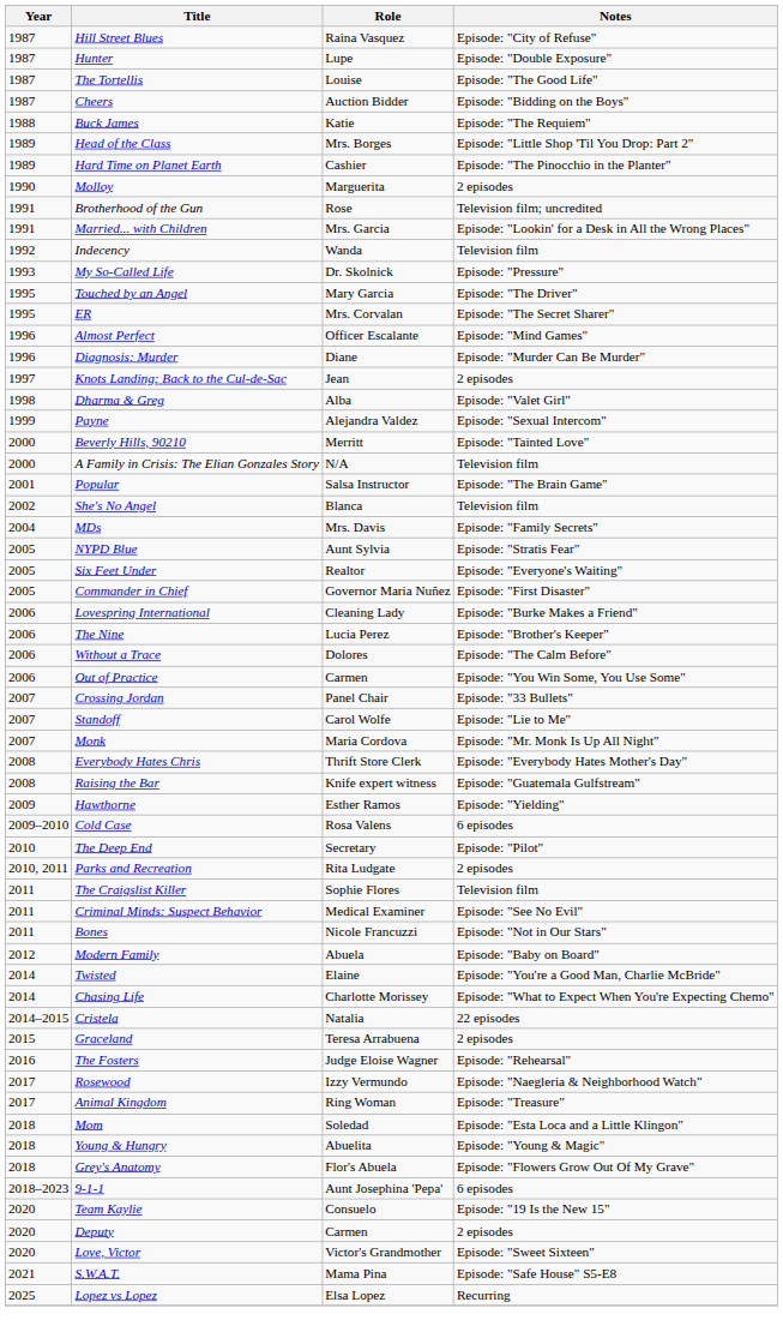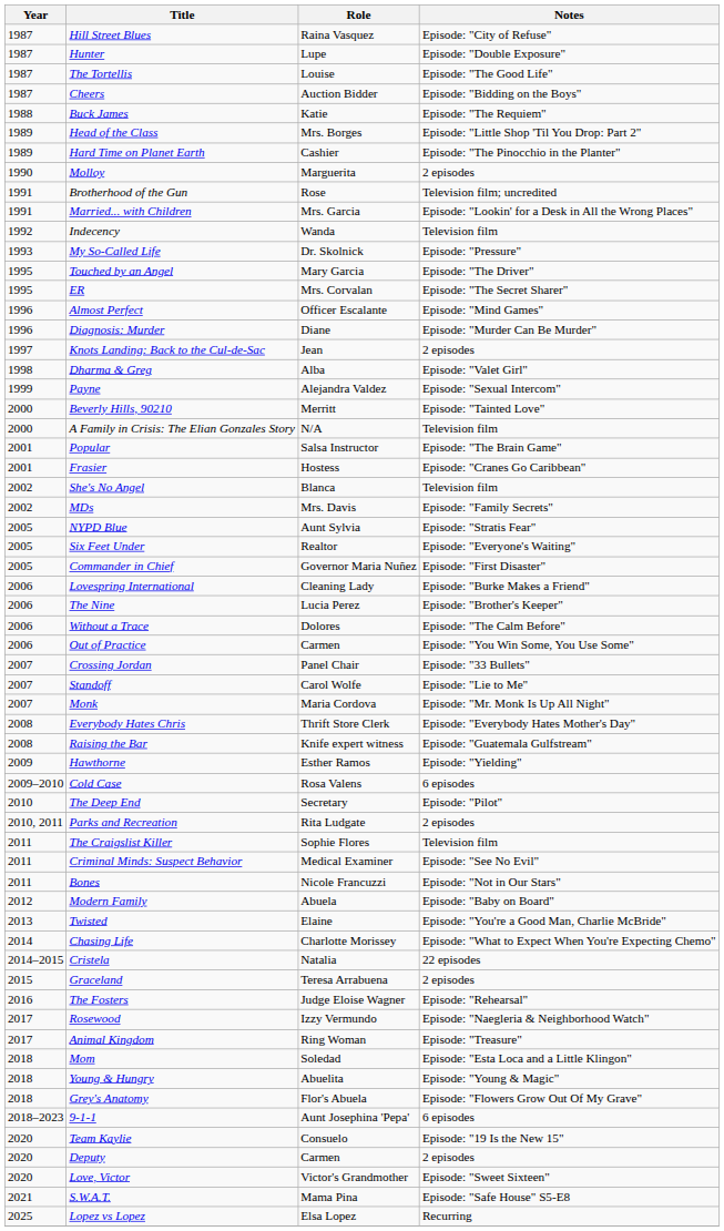+ row: 2001 | Frasier | Hostess | Episode: "Cranes Go Caribbean"
MDs | Year: 2004 -> 2002
Twisted | Year: 2014 -> 2013
